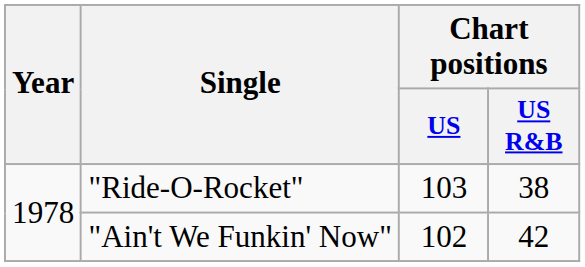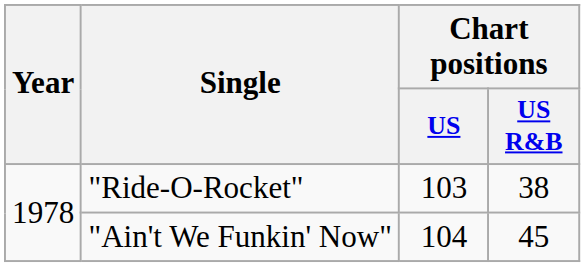"Ain't We Funkin' Now" | Chart positions / US: 102 -> 104
"Ain't We Funkin' Now" | Chart positions / US R&B: 42 -> 45
